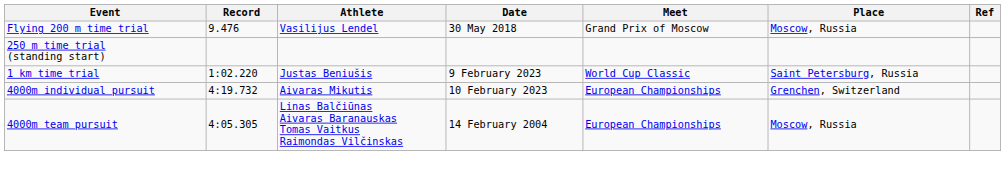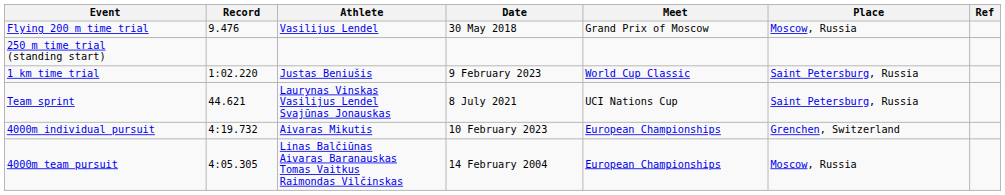+ row: Team sprint | 44.621 | Laurynas Vinskas Vasilijus Lendel Svajūnas Jonauskas | 8 July 2021 | UCI Nations Cup | Saint Petersburg, Russia
